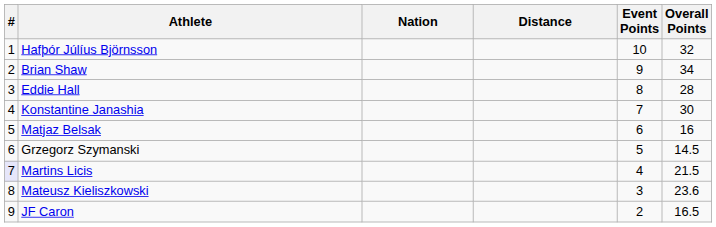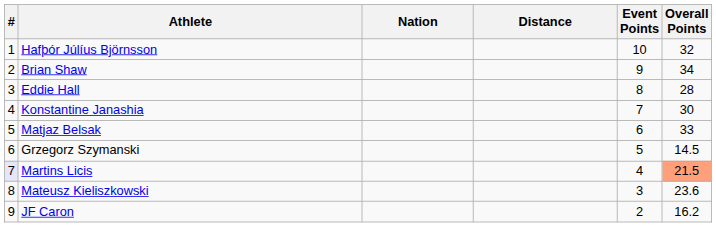Matjaz Belsak | Overall Points: 16 -> 33
Martins Licis | Overall Points: no background -> lightsalmon background
JF Caron | Overall Points: 16.5 -> 16.2
